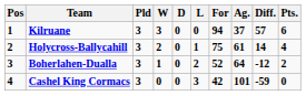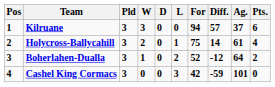columns swapped: Ag. <-> Diff.
